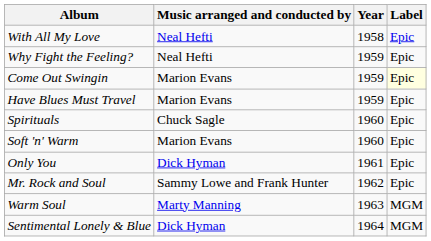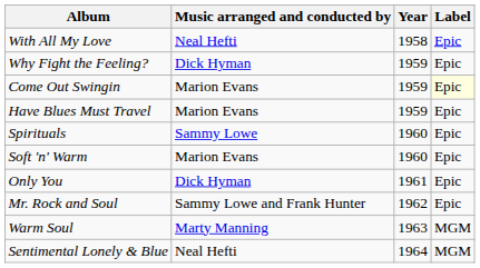Why Fight the Feeling? | Music arranged and conducted by: Neal Hefti -> Dick Hyman
Spirituals | Music arranged and conducted by: Chuck Sagle -> Sammy Lowe
Sentimental Lonely & Blue | Music arranged and conducted by: Dick Hyman -> Neal Hefti
